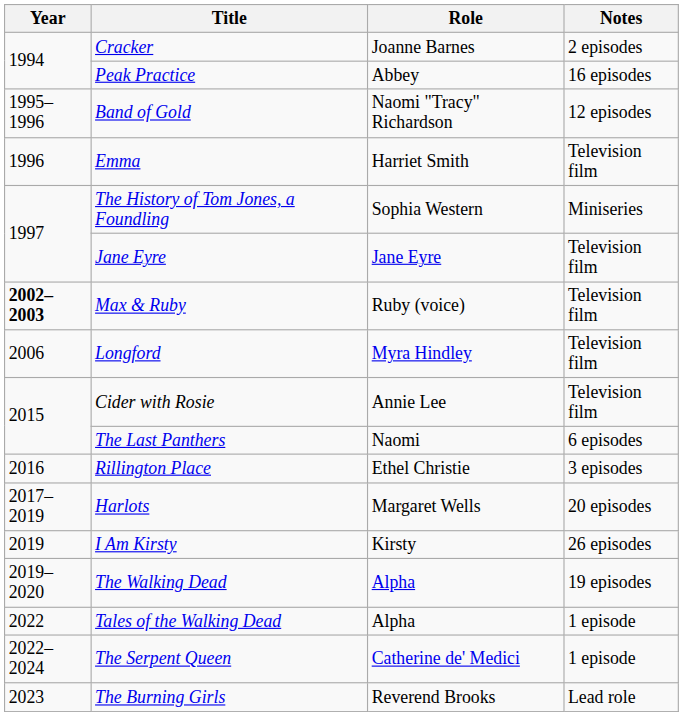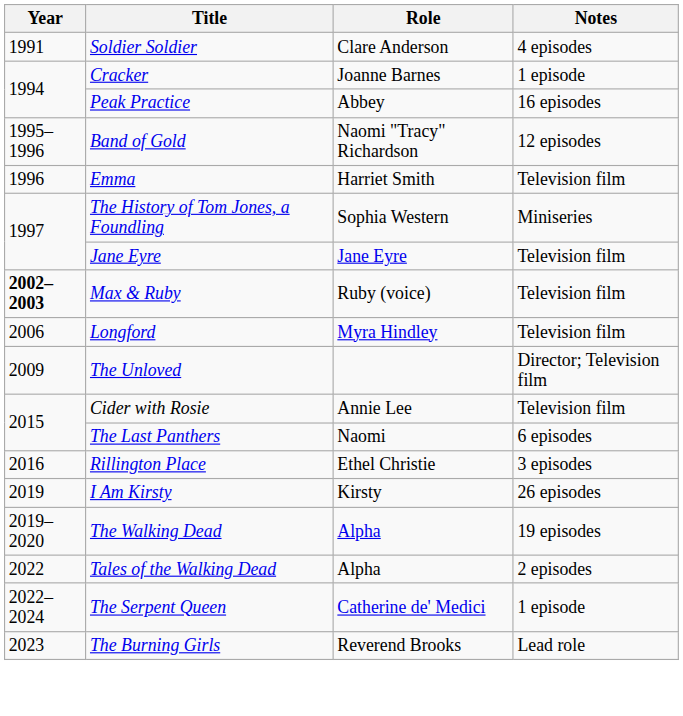+ row: 1991 | Soldier Soldier | Clare Anderson | 4 episodes
Cracker | Notes: 2 episodes -> 1 episode
+ row: 2009 | The Unloved | Director; Television film
- row: 2017–2019 | Harlots | Margaret Wells | 20 episodes
Tales of the Walking Dead | Notes: 1 episode -> 2 episodes
